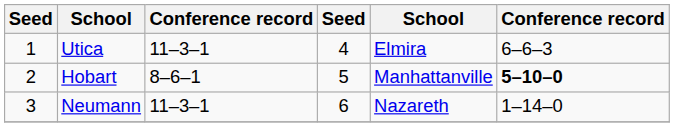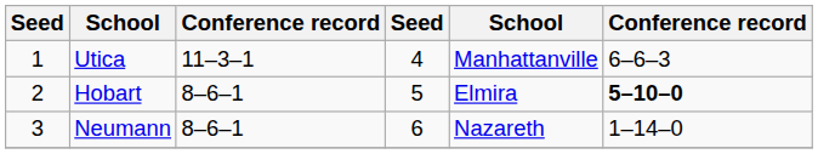Utica | column 5: Elmira -> Manhattanville
Hobart | column 5: Manhattanville -> Elmira
Neumann | column 3: 11–3–1 -> 8–6–1
